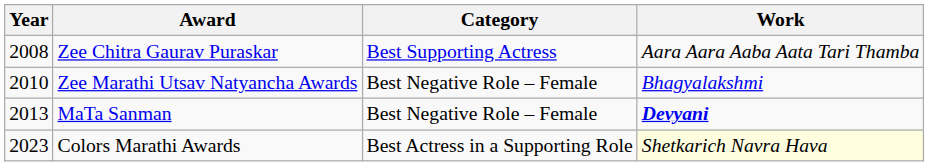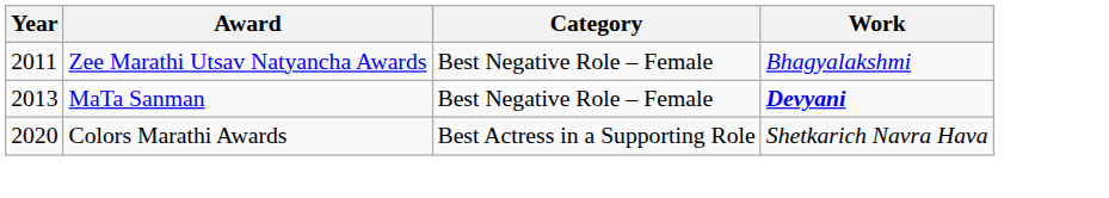- row: 2008 | Zee Chitra Gaurav Puraskar | Best Supporting Actress | Aara Aara Aaba Aata Tari Thamba
Zee Marathi Utsav Natyancha Awards | Year: 2010 -> 2011
Colors Marathi Awards | Year: 2023 -> 2020
Colors Marathi Awards | Work: lightyellow background -> no background
